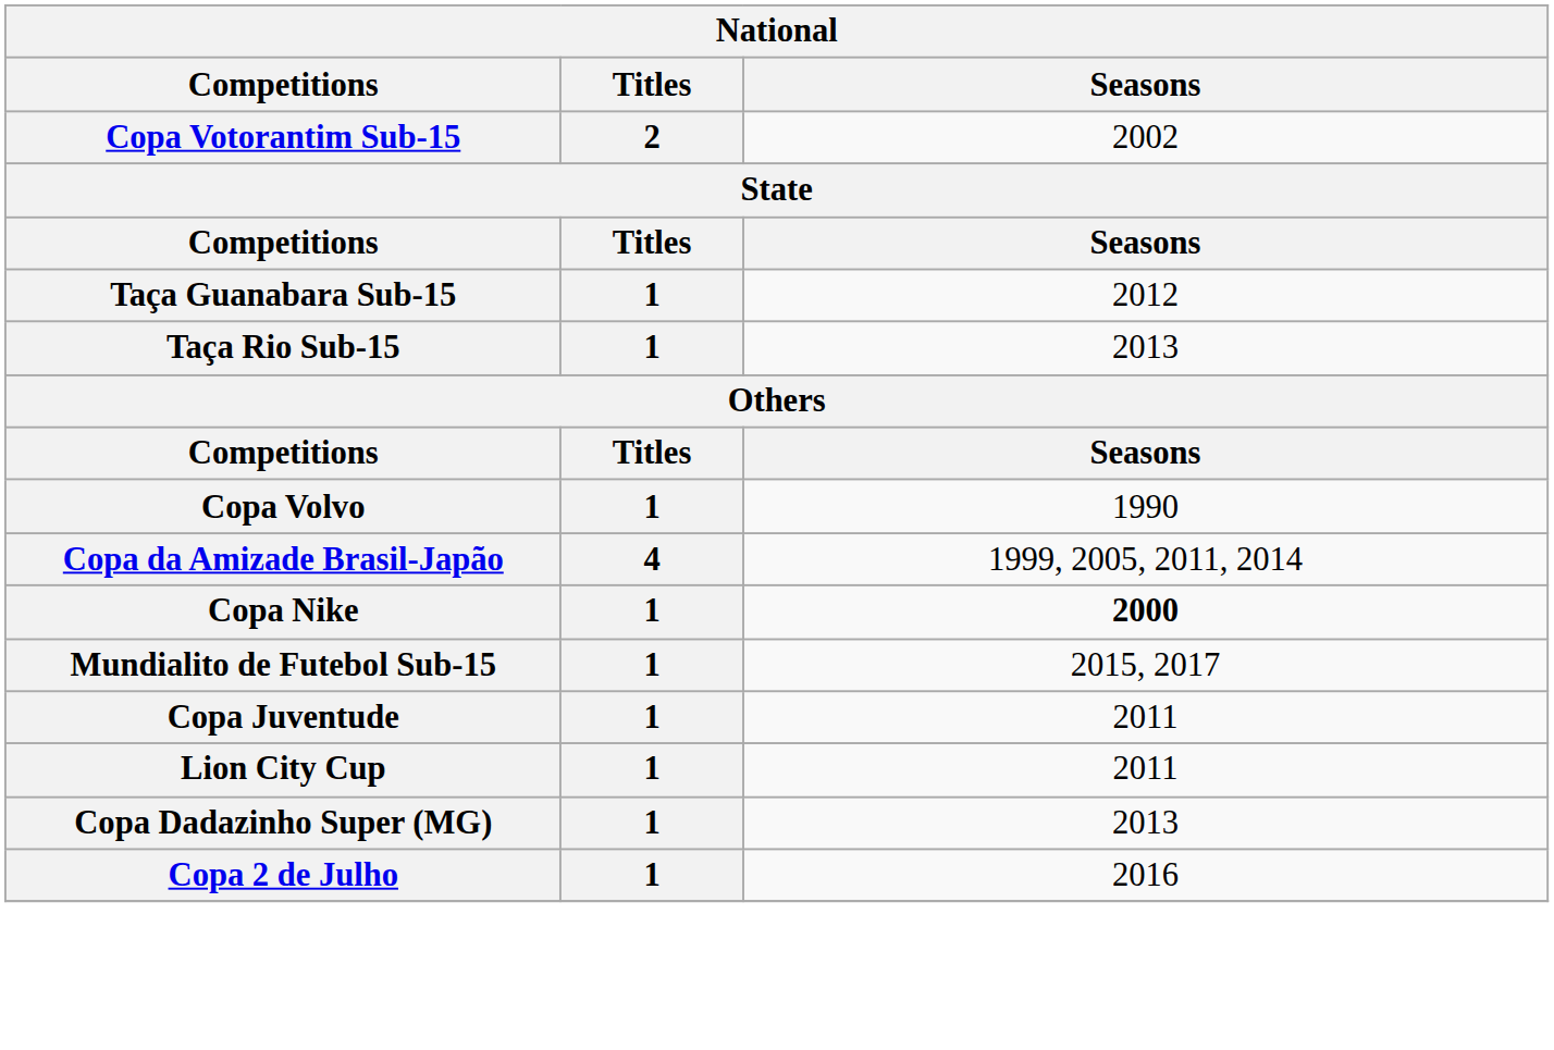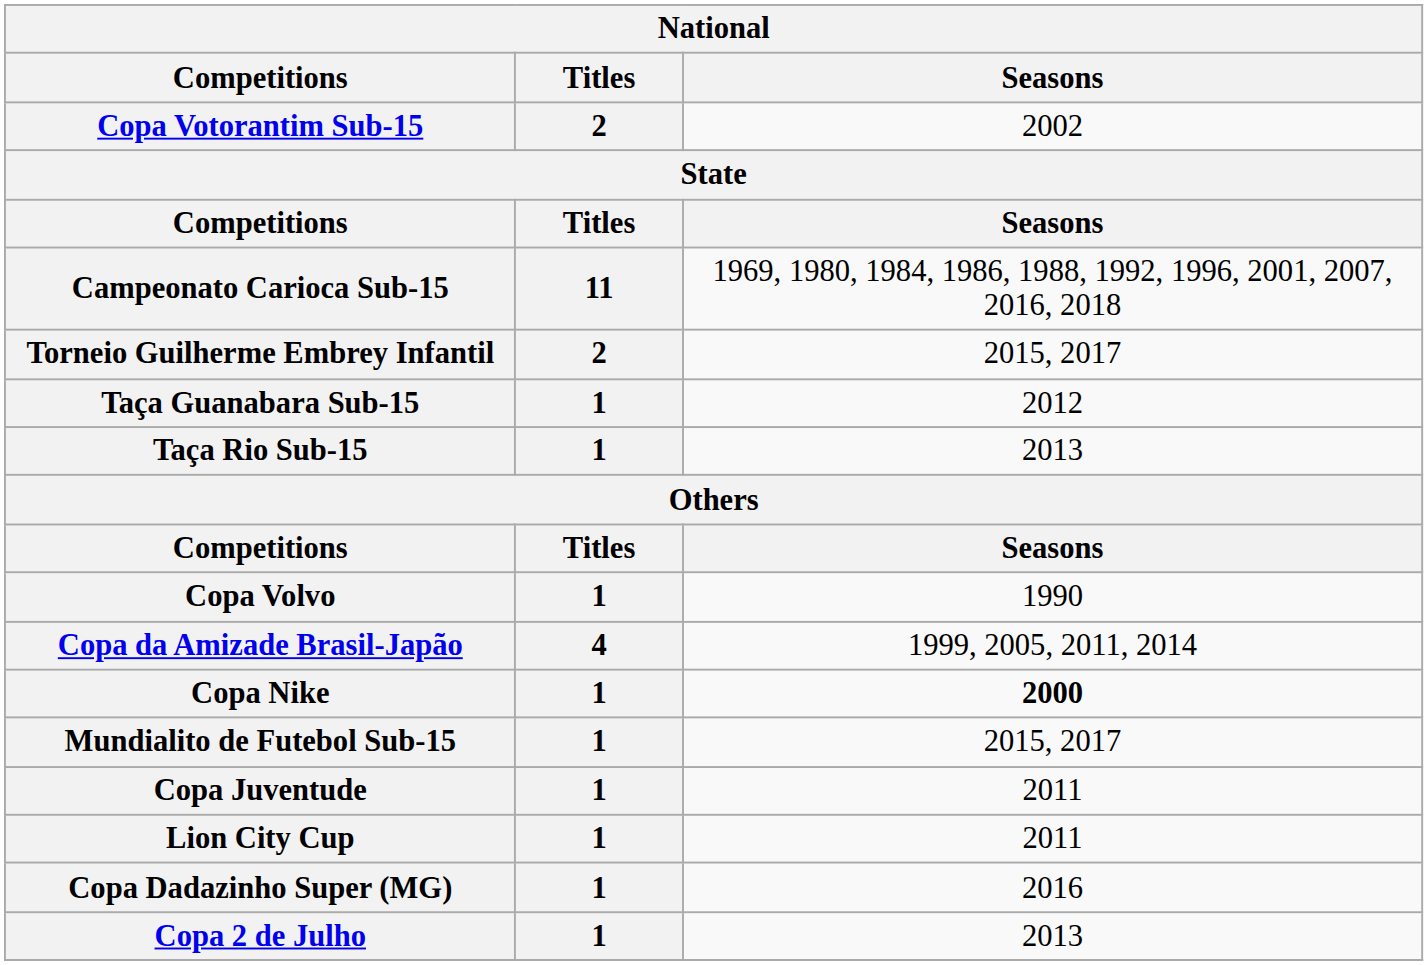+ row: Campeonato Carioca Sub-15 | 11 | 1969, 1980, 1984, 1986, 1988, 1992, 1996, 2001, 2007, 2016, 2018
+ row: Torneio Guilherme Embrey Infantil | 2 | 2015, 2017
Copa Dadazinho Super (MG) | Seasons: 2013 -> 2016
Copa 2 de Julho | Seasons: 2016 -> 2013
